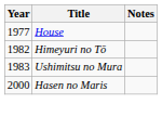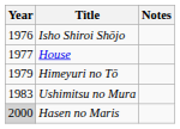+ row: 1976 | Isho Shiroi Shōjo
Himeyuri no Tō | Year: 1982 -> 1979
Hasen no Maris | Year: no background -> lightgrey background
